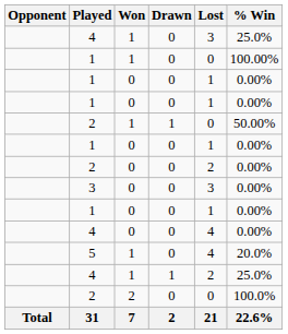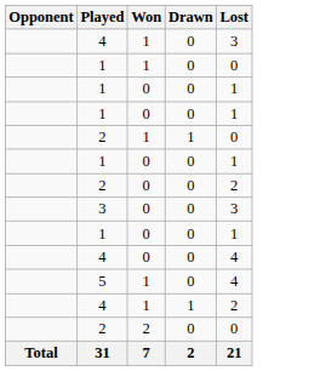- column: % Win | 25.0% | 100.00% | 0.00% | 0.00% | 50.00% | 0.00% | 0.00% | 0.00% | 0.00% | 0.00% | 20.0% | 25.0% | 100.0% | 22.6%
